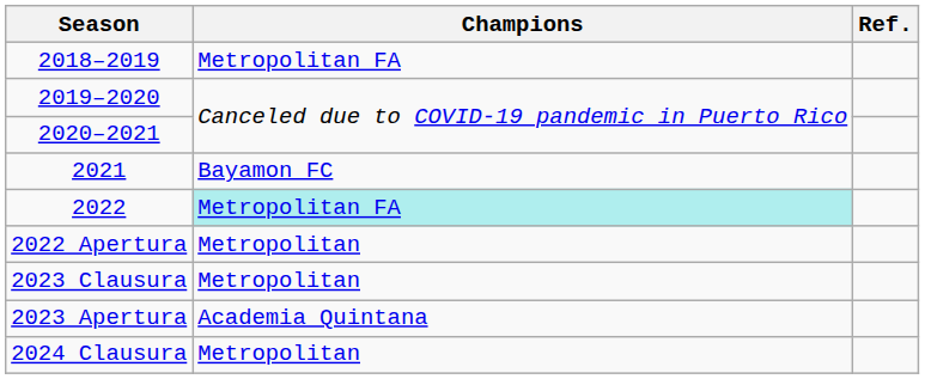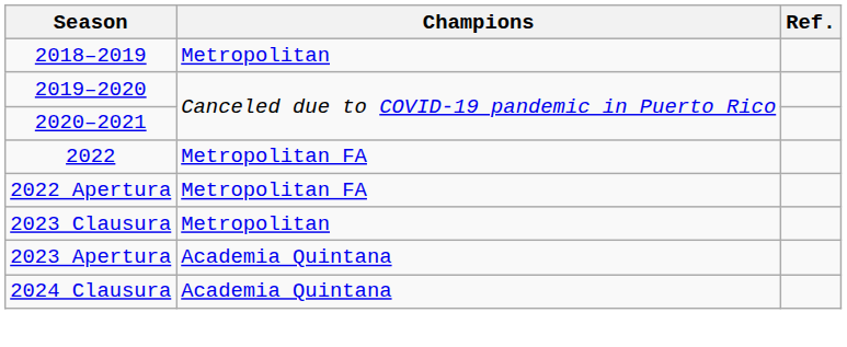2018–2019 | Champions: Metropolitan FA -> Metropolitan
- row: 2021 | Bayamon FC
2022 | Champions: paleturquoise background -> no background
2022 Apertura | Champions: Metropolitan -> Metropolitan FA
2024 Clausura | Champions: Metropolitan -> Academia Quintana
